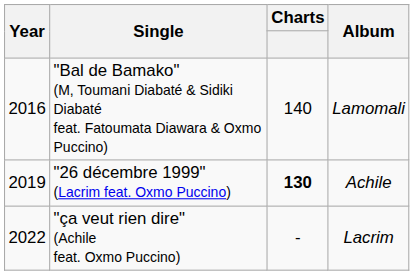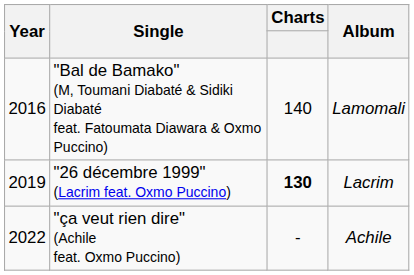"26 décembre 1999" (Lacrim feat. Oxmo Puccino) | Album: Achile -> Lacrim
"ça veut rien dire" (Achile feat. Oxmo Puccino) | Album: Lacrim -> Achile
